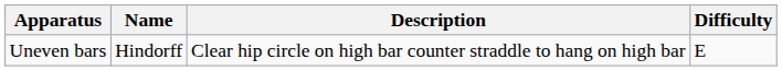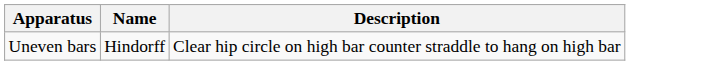- column: Difficulty | E
